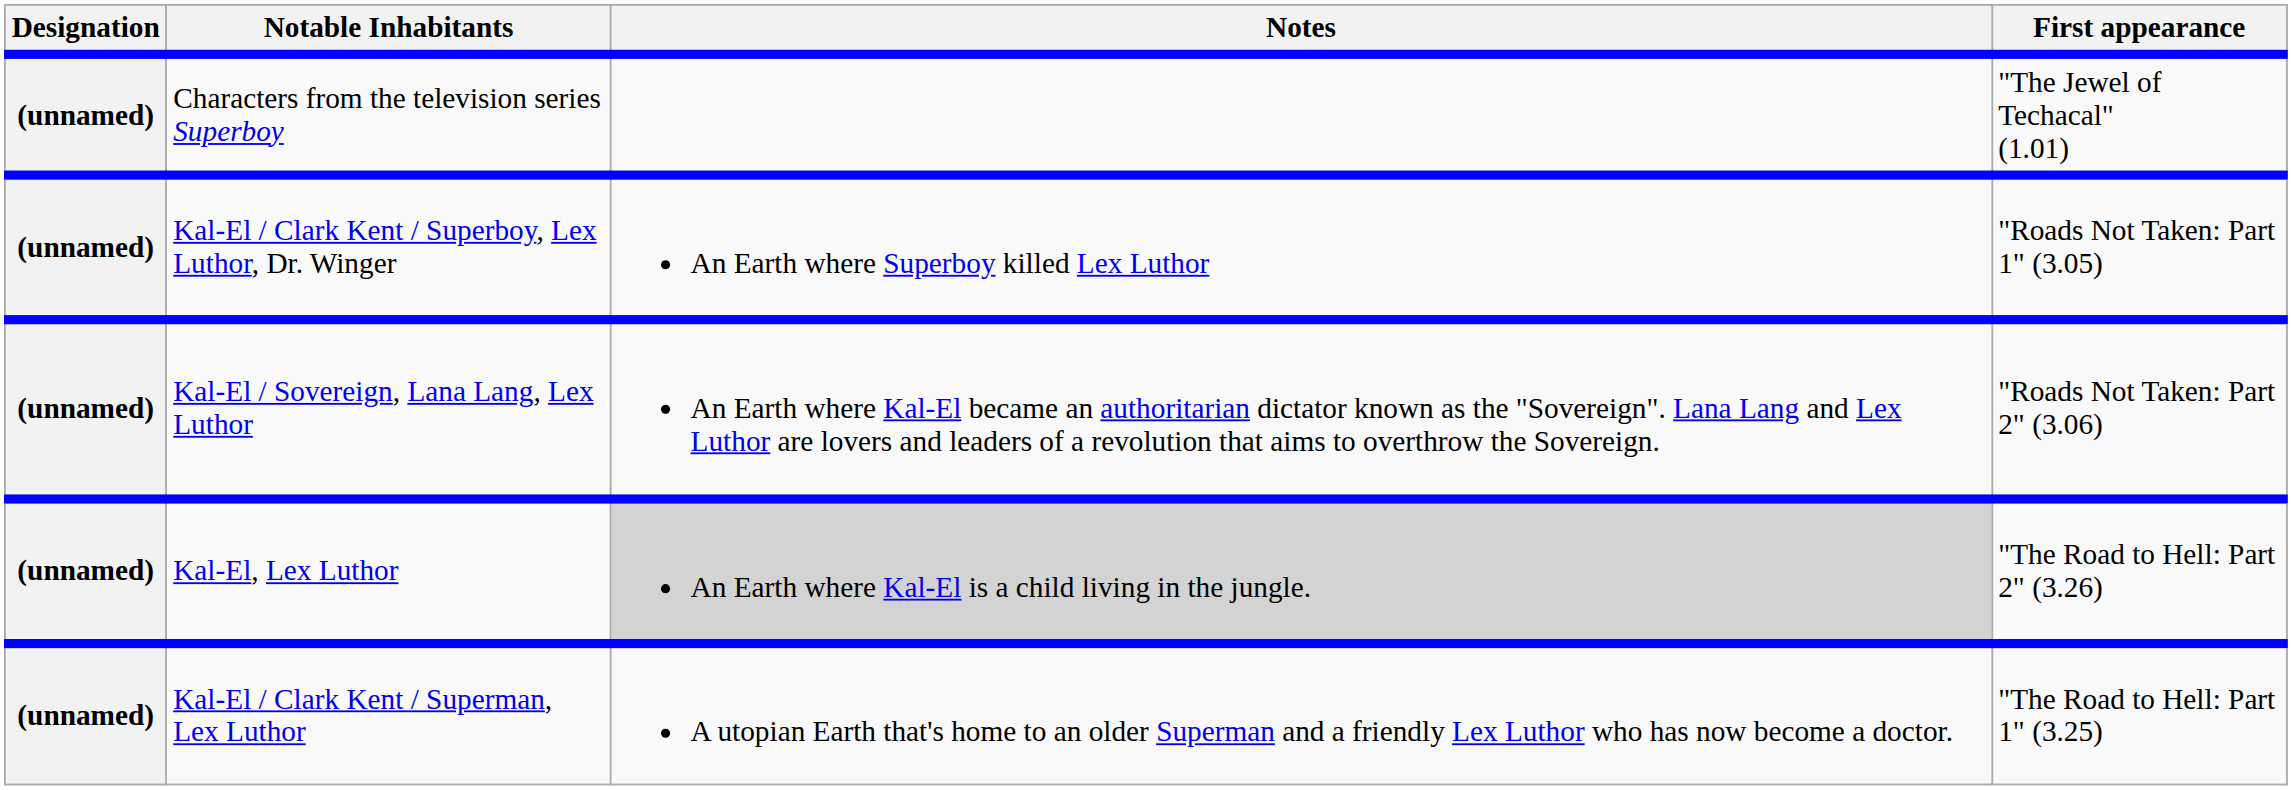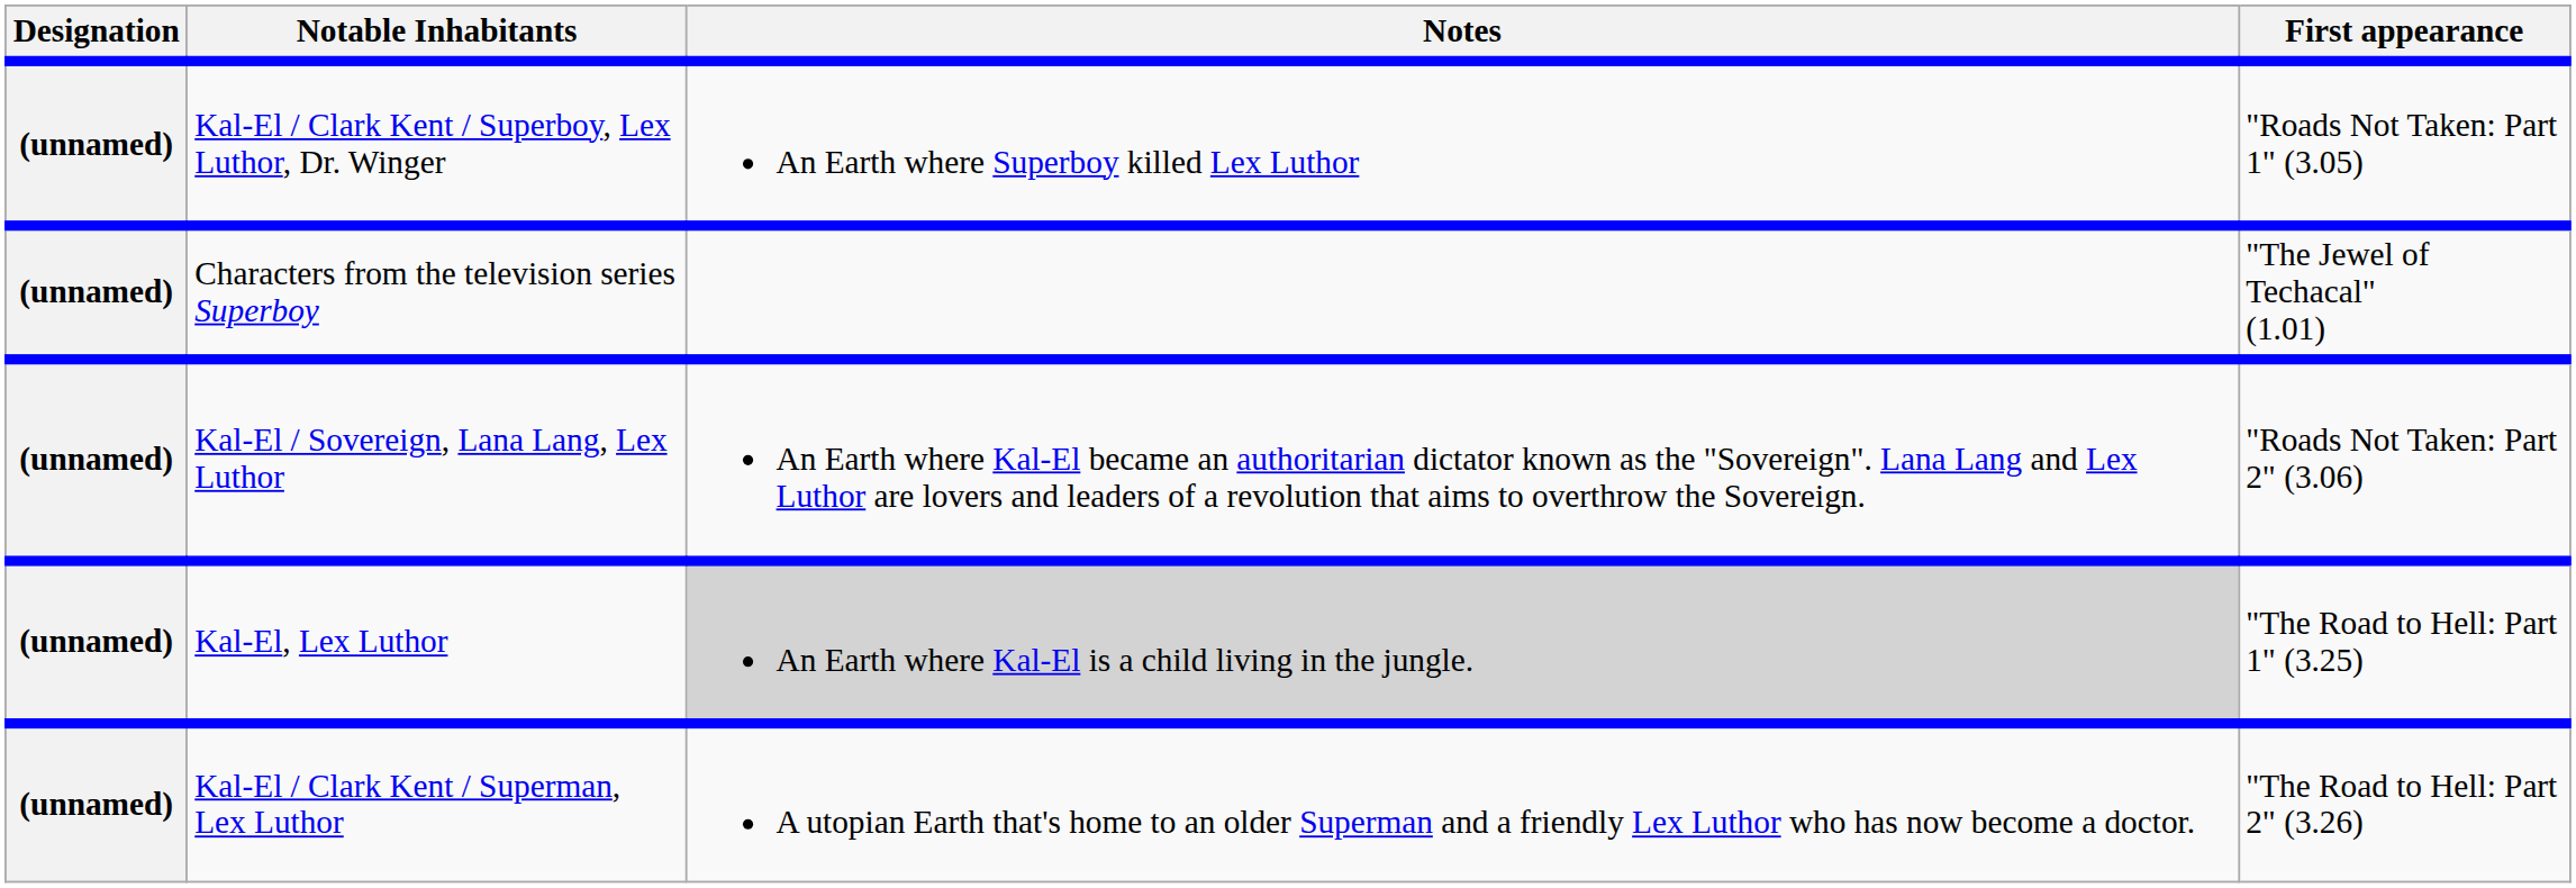rows swapped: Characters from the television series Superboy <-> Kal-El / Clark Kent / Superboy, Lex Luthor, Dr. Winger
Kal-El, Lex Luthor | First appearance: "The Road to Hell: Part 2" (3.26) -> "The Road to Hell: Part 1" (3.25)
Kal-El / Clark Kent / Superman, Lex Luthor | First appearance: "The Road to Hell: Part 1" (3.25) -> "The Road to Hell: Part 2" (3.26)
